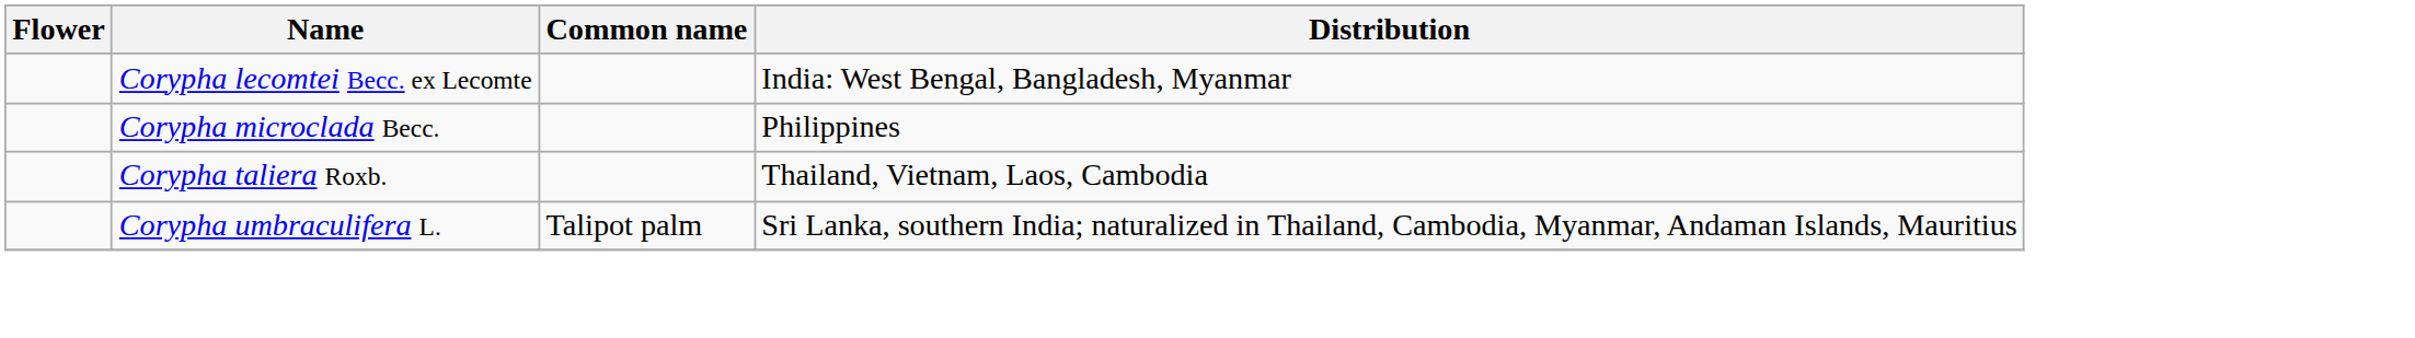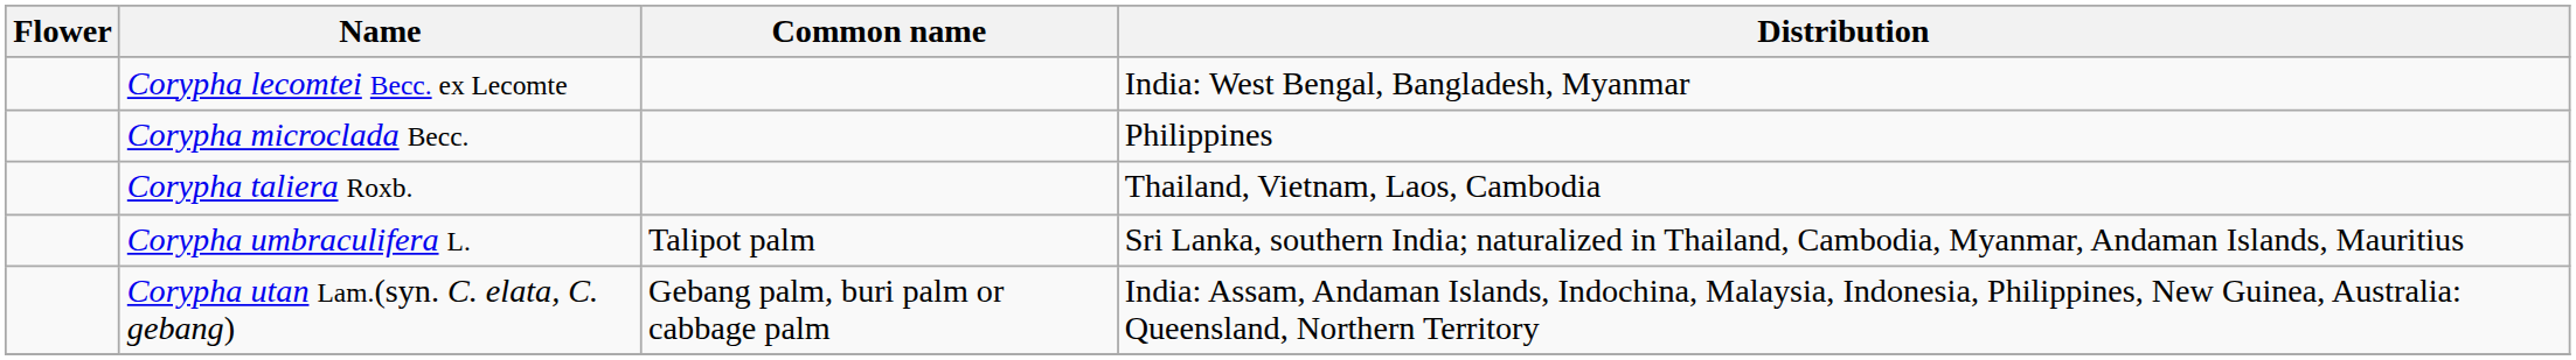+ row: Corypha utan Lam.(syn. C. elata, C. gebang) | Gebang palm, buri palm or cabbage palm | India: Assam, Andaman Islands, Indochina, Malaysia, Indonesia, Philippines, New Guinea, Australia: Queensland, Northern Territory
